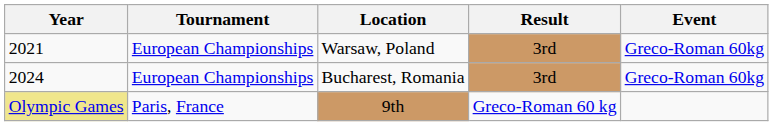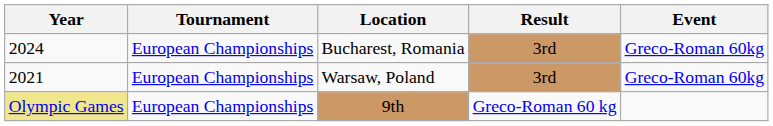rows swapped: Warsaw, Poland <-> Bucharest, Romania
9th | Tournament: Paris, France -> European Championships
